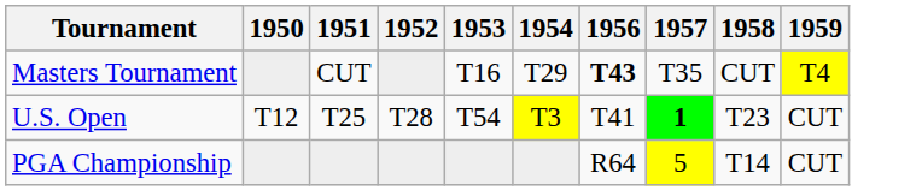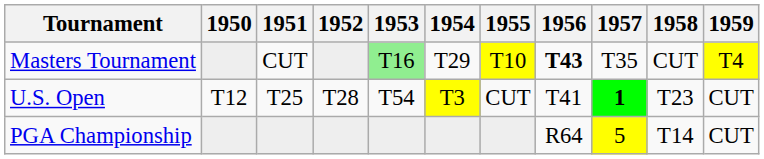+ column: 1955 | T10 | CUT
Masters Tournament | 1953: no background -> lightgreen background
